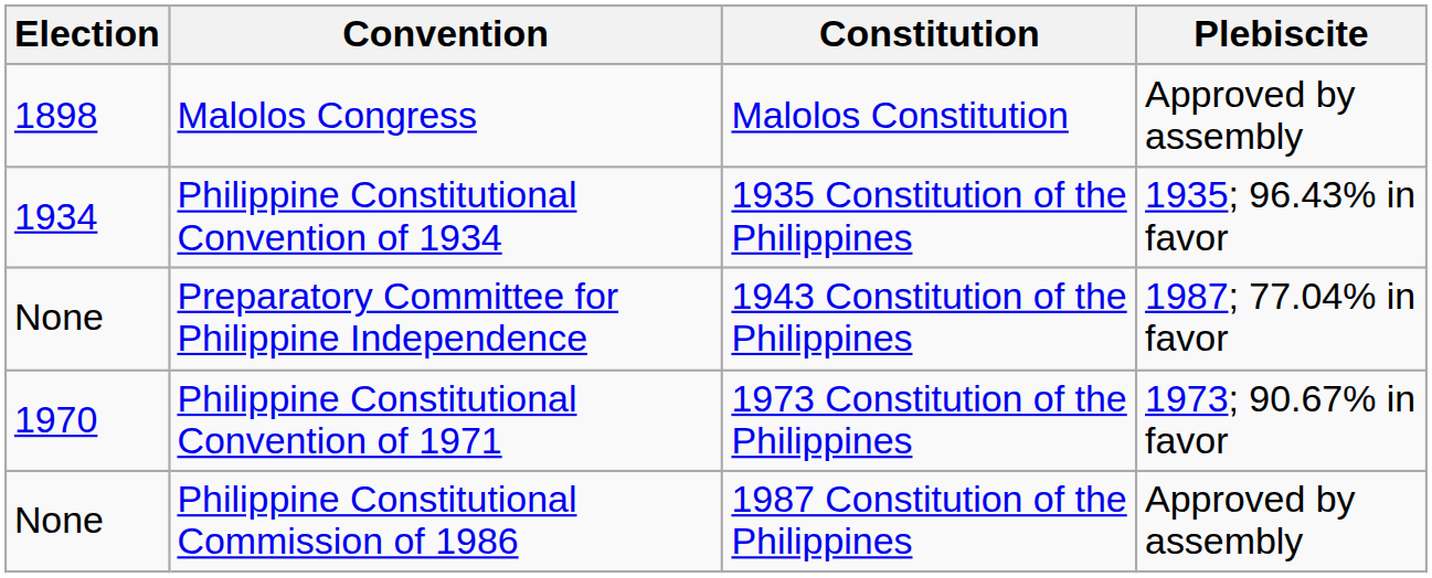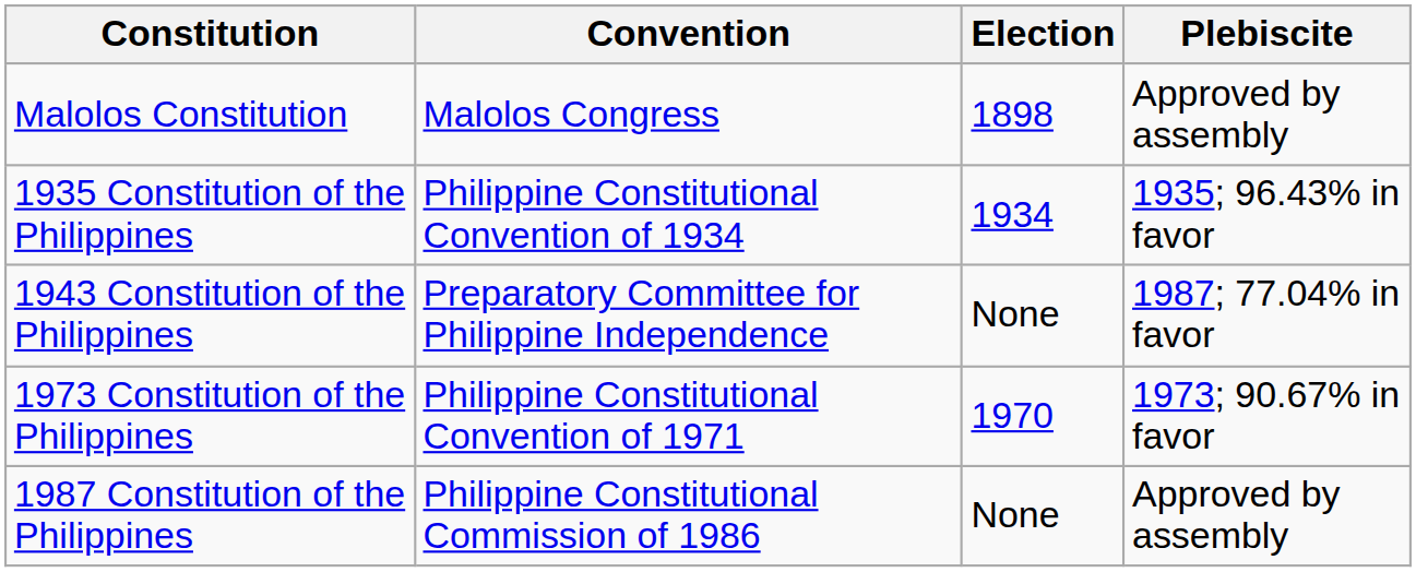columns swapped: Election <-> Constitution
